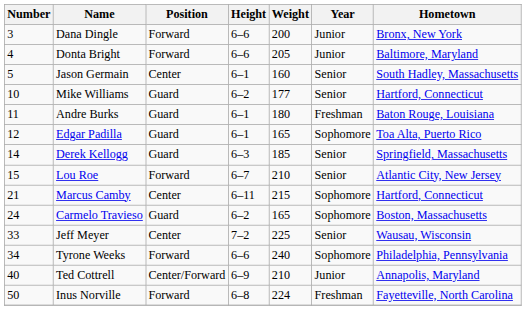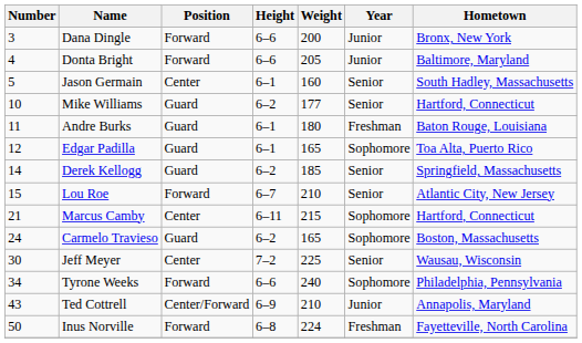Derek Kellogg | Height: 6–3 -> 6–2
Jeff Meyer | Number: 33 -> 30
Ted Cottrell | Number: 40 -> 43
